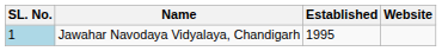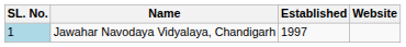Jawahar Navodaya Vidyalaya, Chandigarh | Established: 1995 -> 1997
